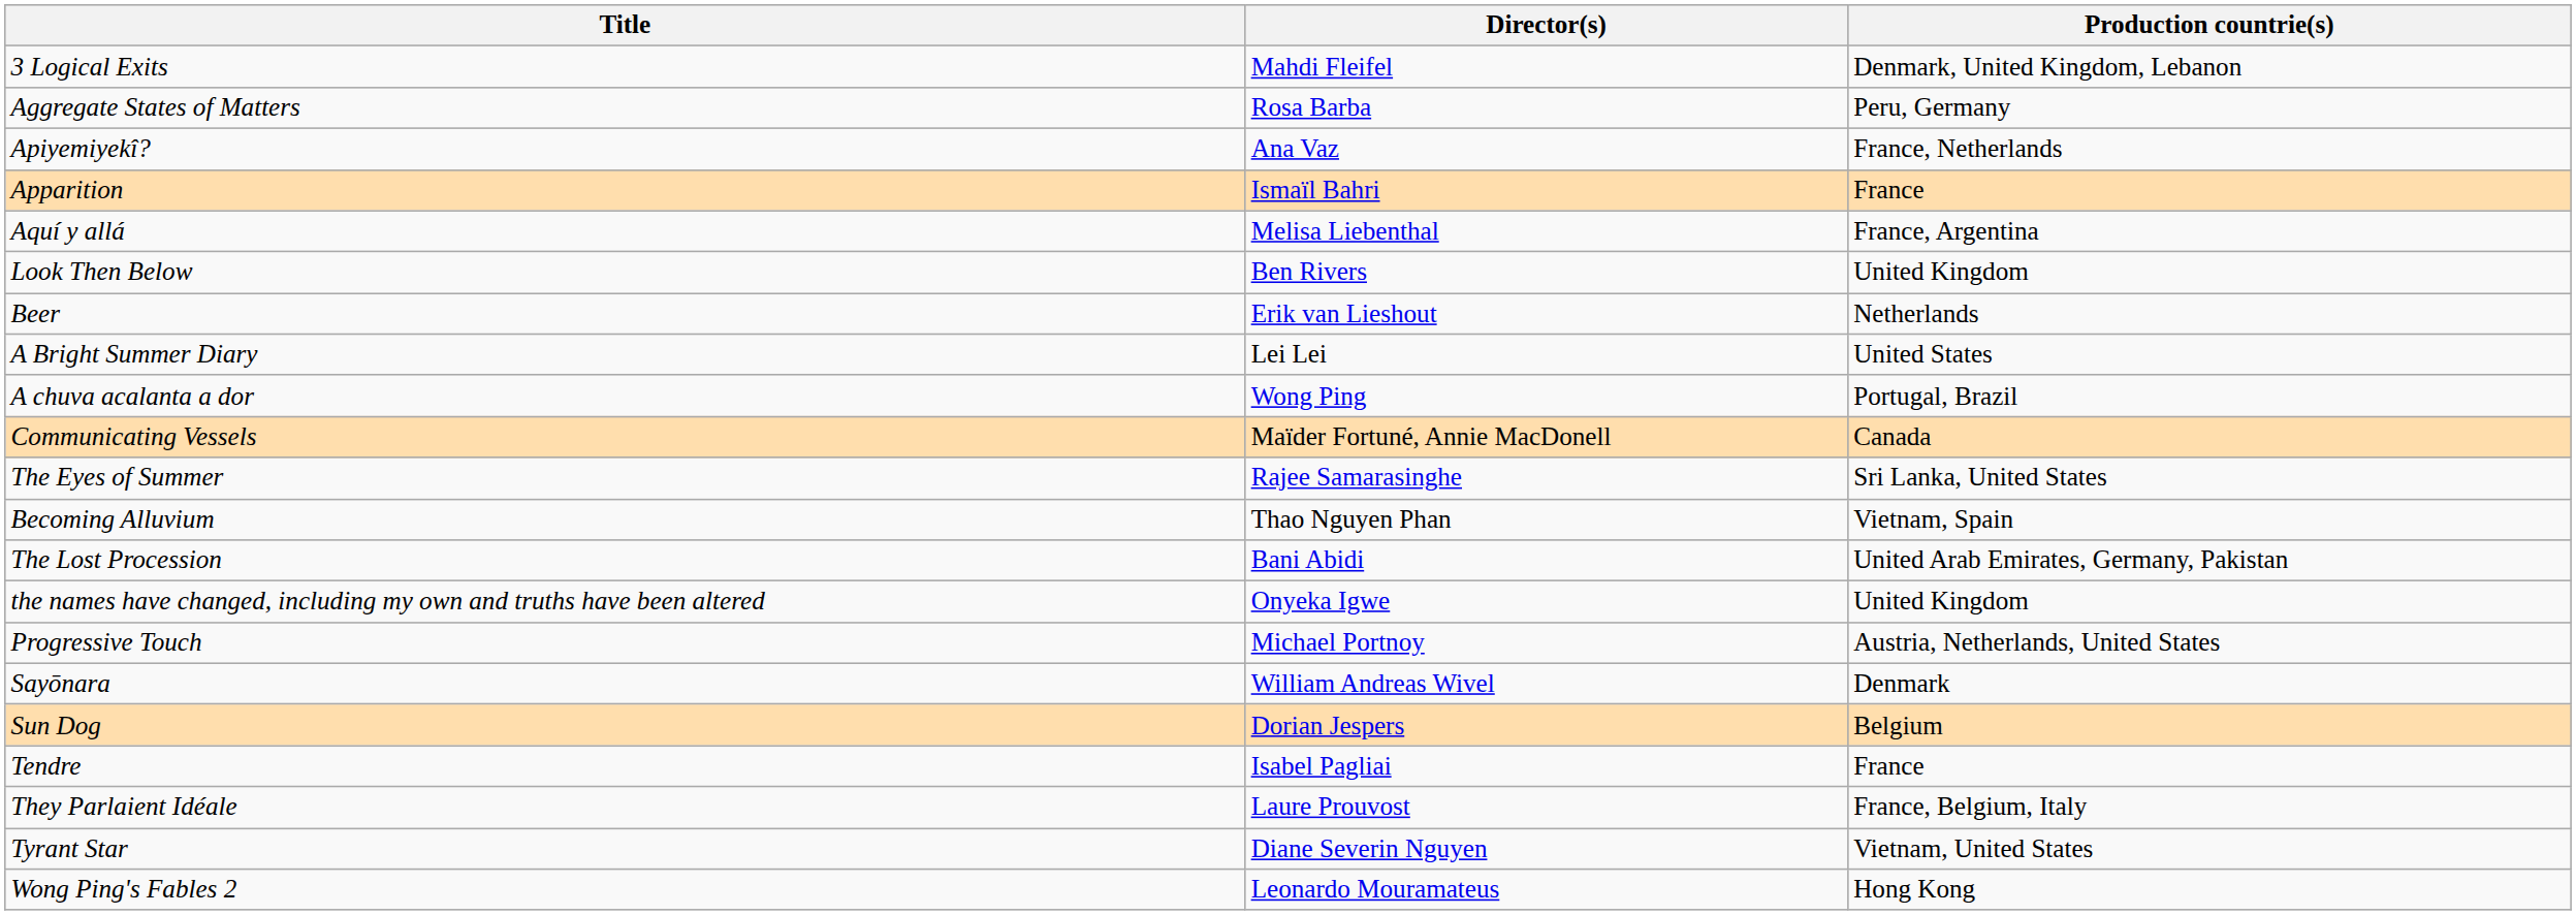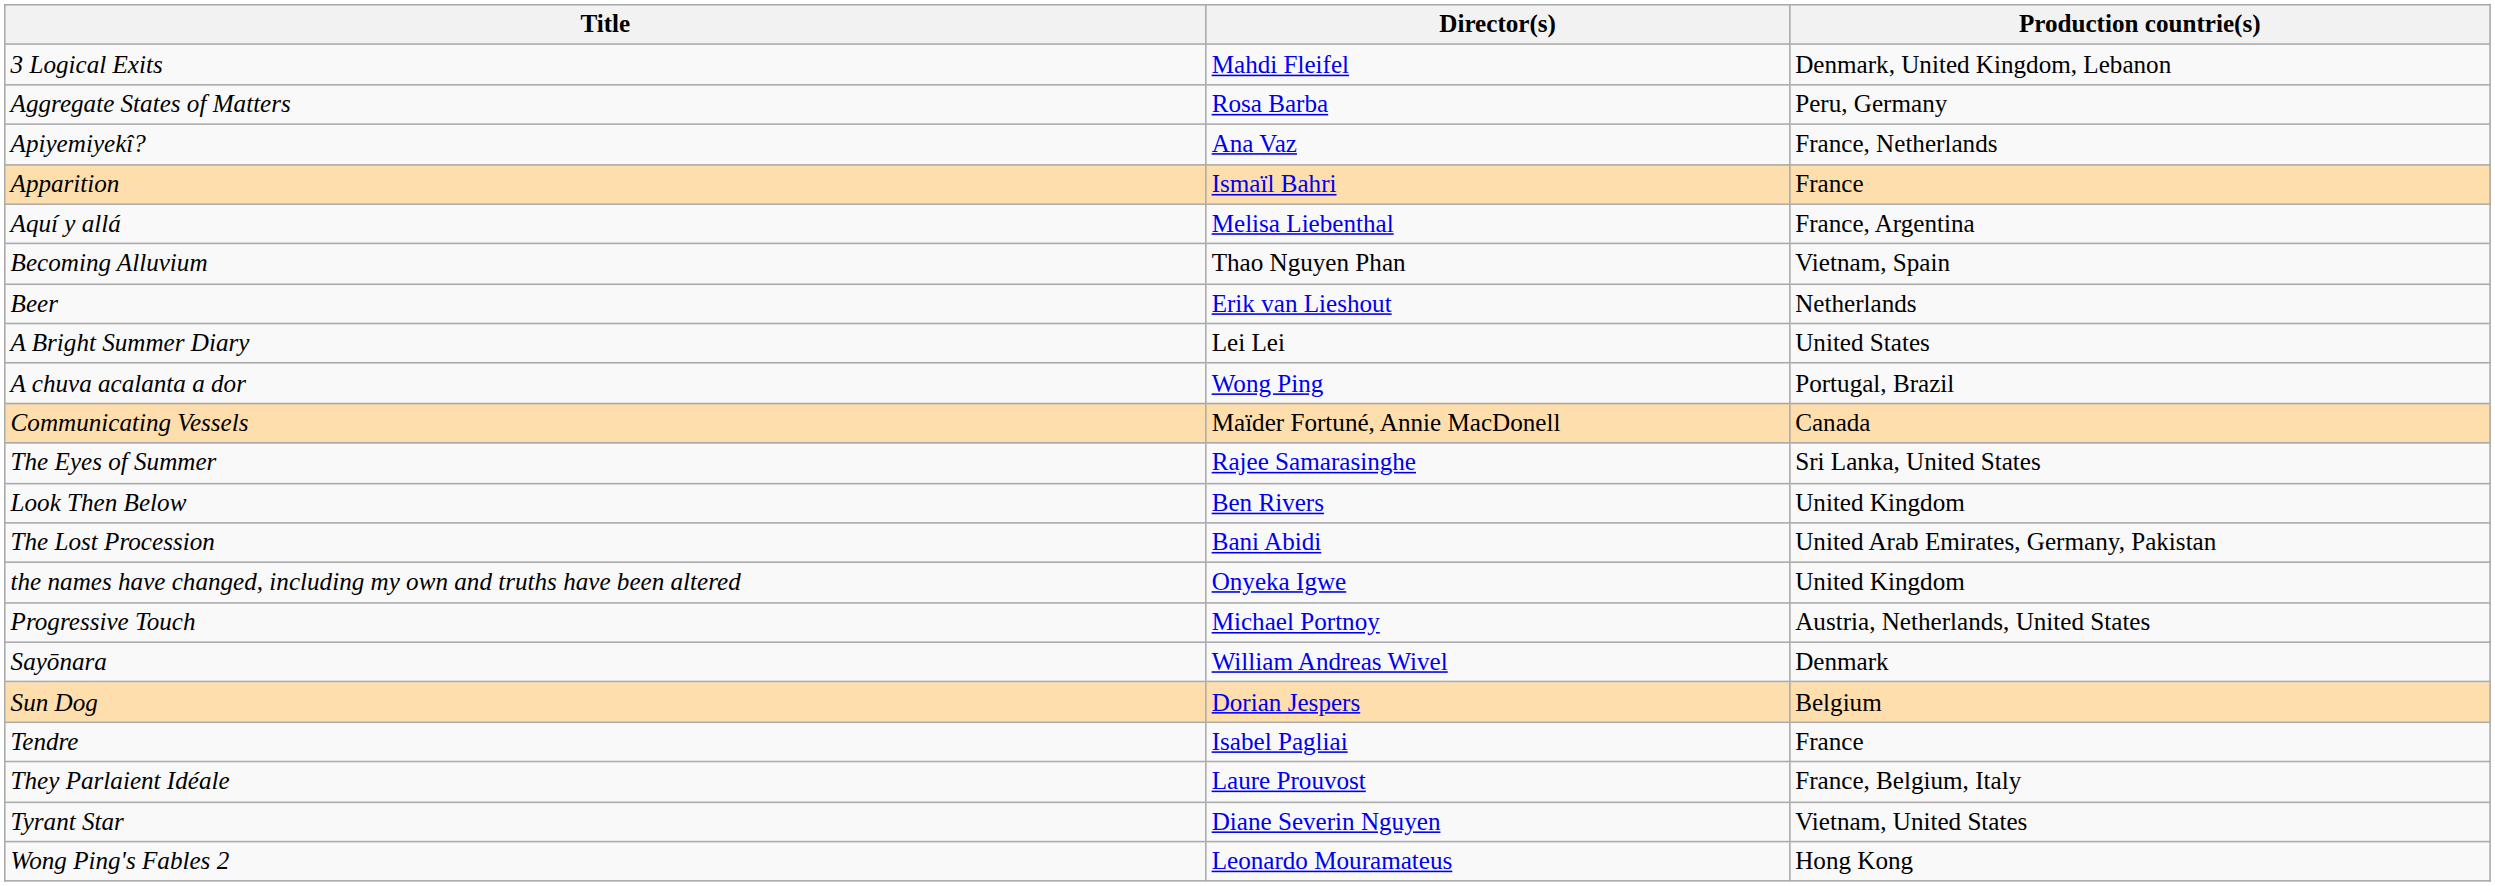rows swapped: Becoming Alluvium <-> Look Then Below
